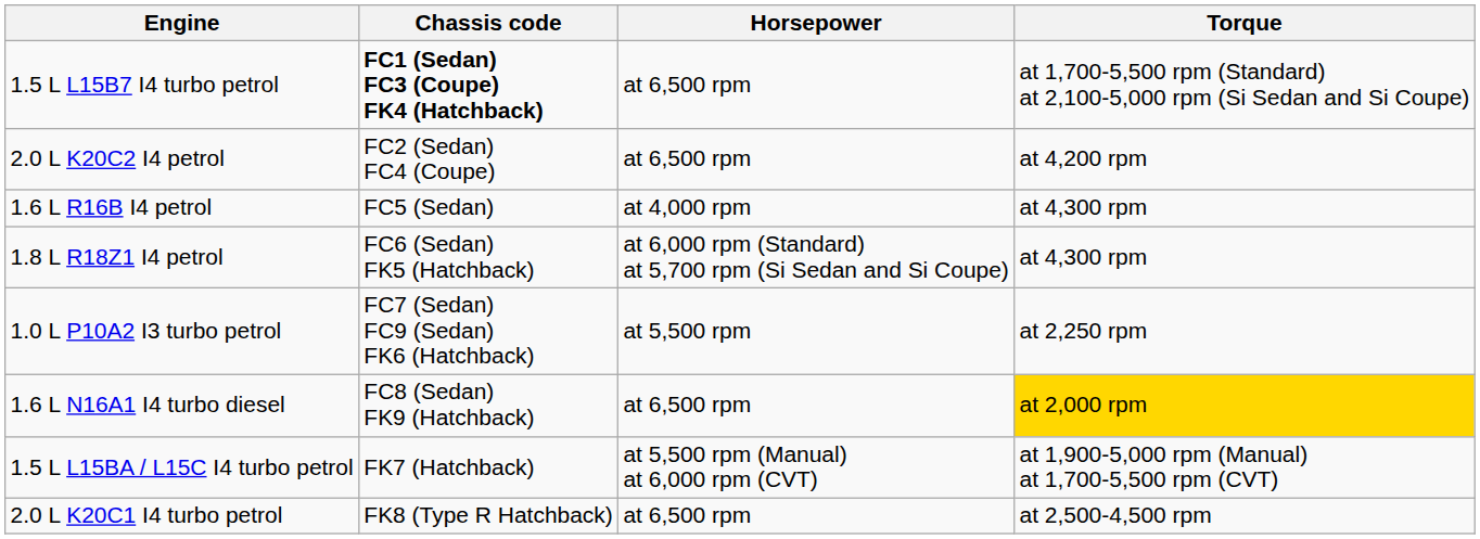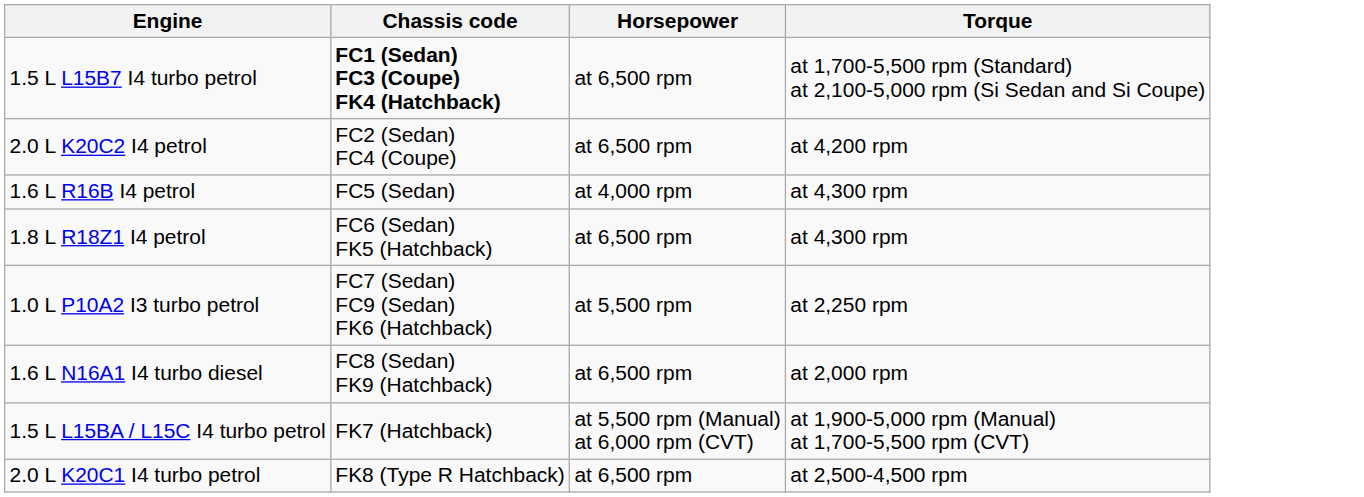1.8 L R18Z1 I4 petrol | Horsepower: at 6,000 rpm (Standard) at 5,700 rpm (Si Sedan and Si Coupe) -> at 6,500 rpm
1.6 L N16A1 I4 turbo diesel | Torque: gold background -> no background
